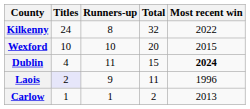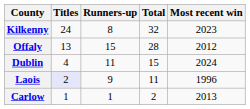Kilkenny | Most recent win: 2022 -> 2023
+ row: Offaly | 13 | 15 | 28 | 2012
- row: Wexford | 10 | 10 | 20 | 2015
Dublin | Most recent win: bold -> normal
